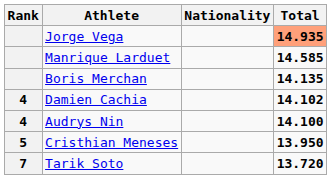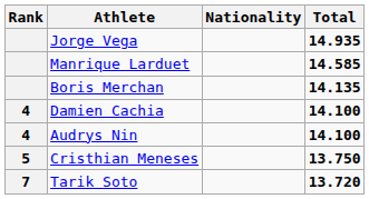Jorge Vega | Total: lightsalmon background -> no background
Damien Cachia | Total: 14.102 -> 14.100
Cristhian Meneses | Total: 13.950 -> 13.750
